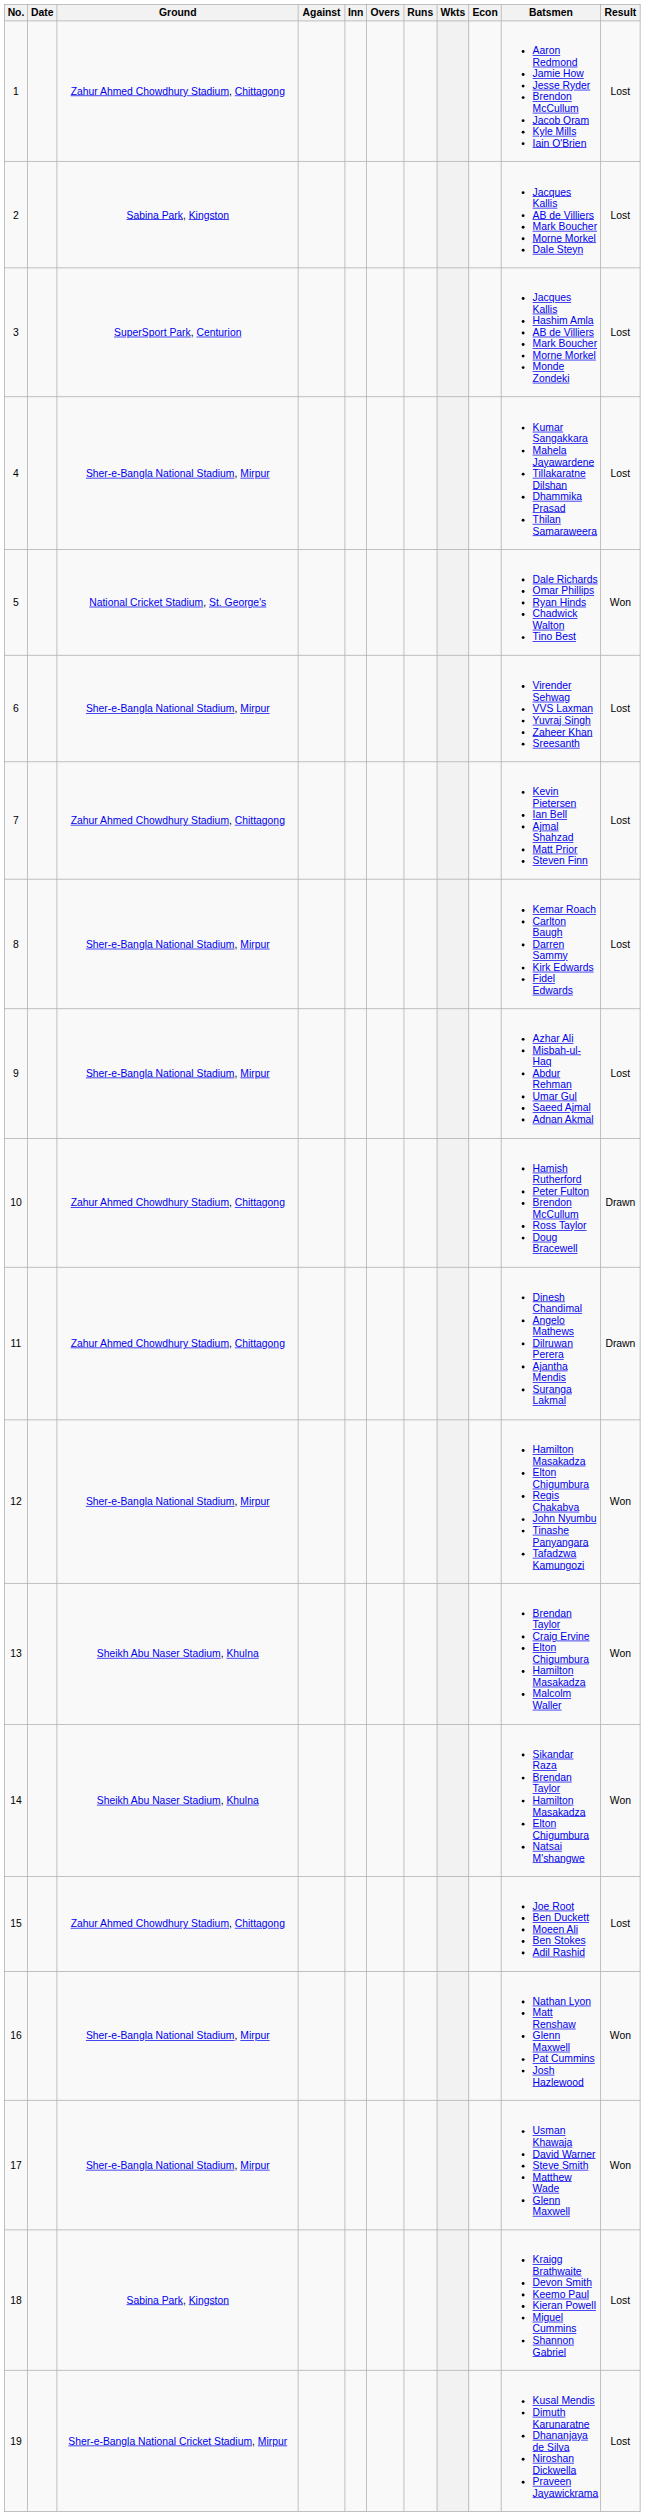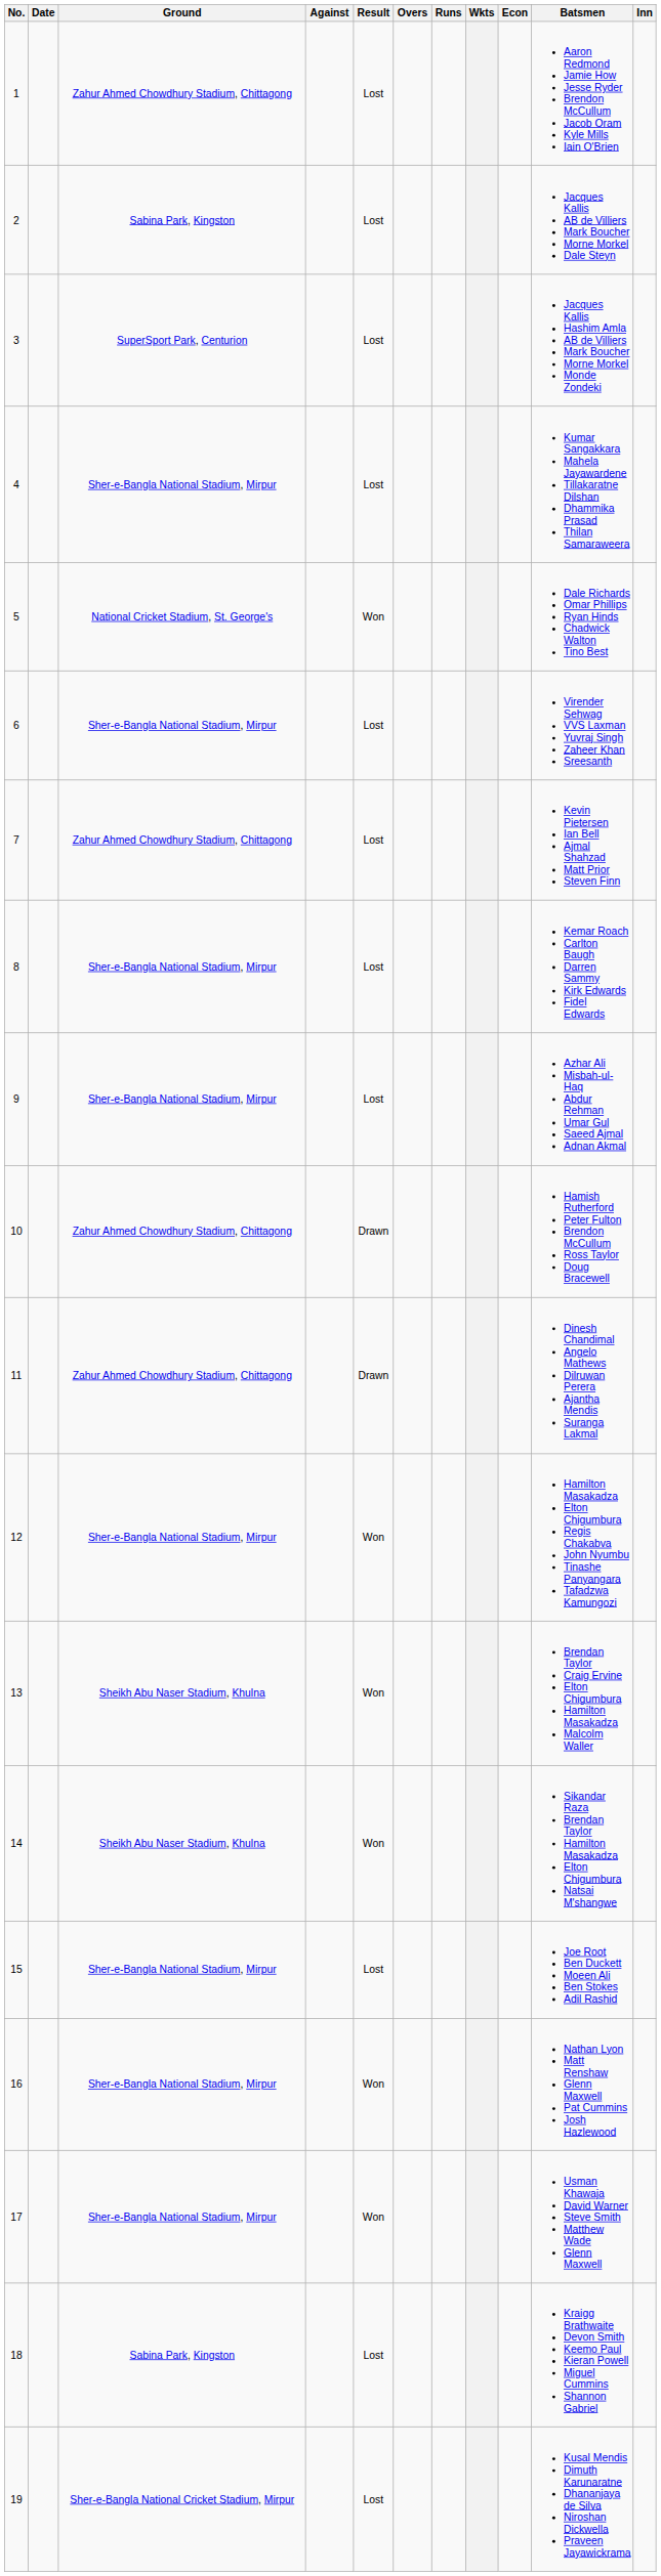columns swapped: Inn <-> Result
15 | Ground: Zahur Ahmed Chowdhury Stadium, Chittagong -> Sher-e-Bangla National Stadium, Mirpur
